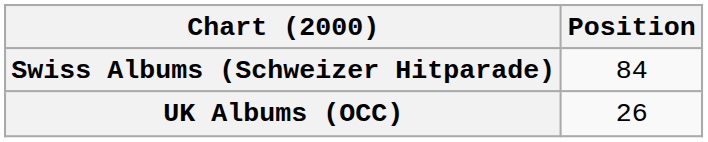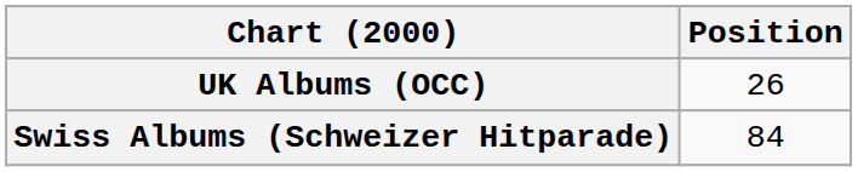rows swapped: Swiss Albums (Schweizer Hitparade) <-> UK Albums (OCC)
